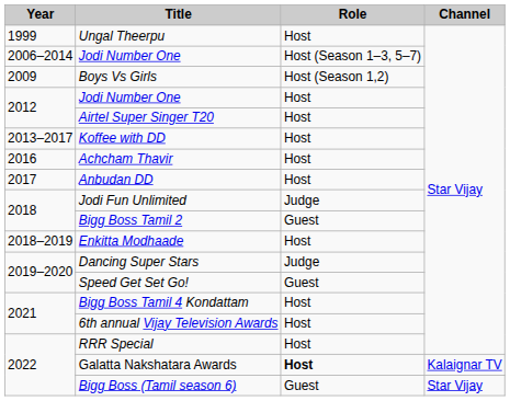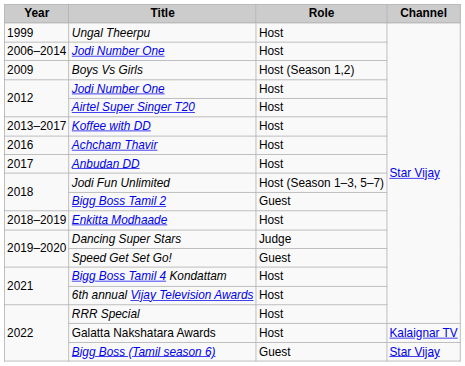2006–2014 / Jodi Number One | Role: Host (Season 1–3, 5–7) -> Host
Jodi Fun Unlimited | Role: Judge -> Host (Season 1–3, 5–7)
Galatta Nakshatara Awards | Role: bold -> normal
